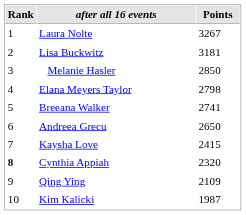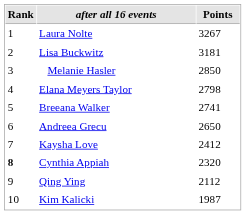Kaysha Love | Points: 2415 -> 2412
Qing Ying | Points: 2109 -> 2112
